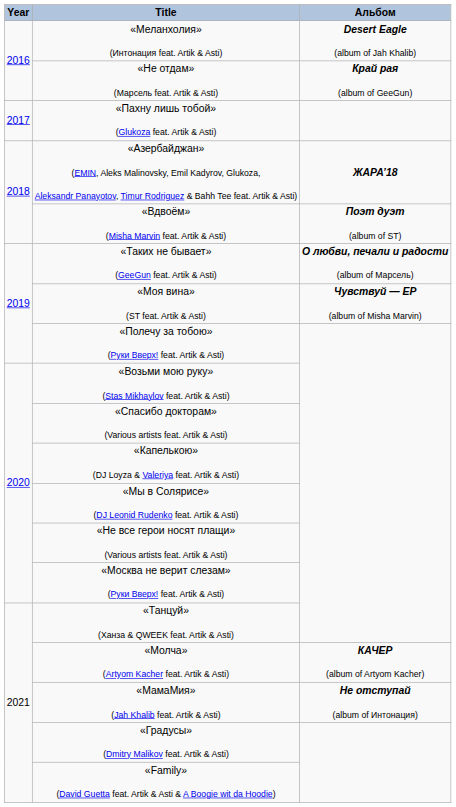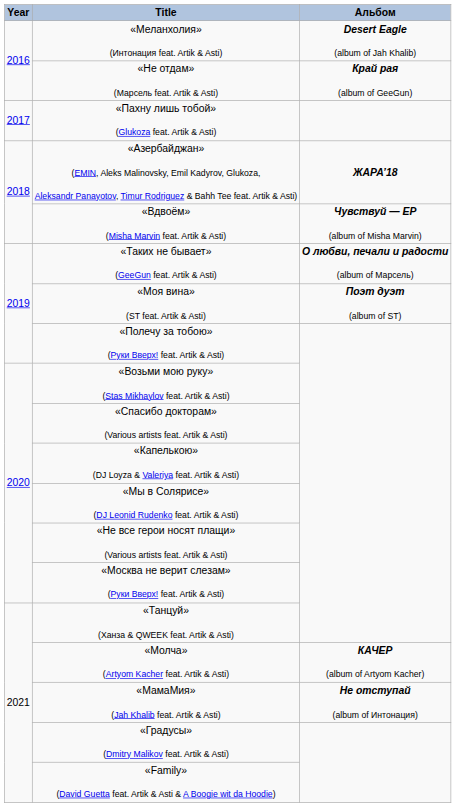«Вдвоём» (Misha Marvin feat. Artik & Asti) | Альбом: Поэт дуэт (album of ST) -> Чувствуй — EP (album of Misha Marvin)
«Моя вина» (ST feat. Artik & Asti) | Альбом: Чувствуй — EP (album of Misha Marvin) -> Поэт дуэт (album of ST)
